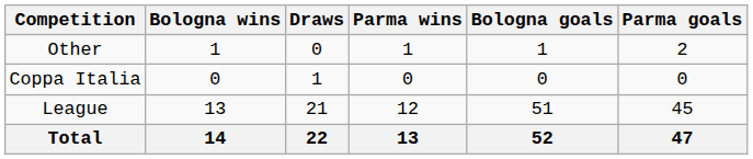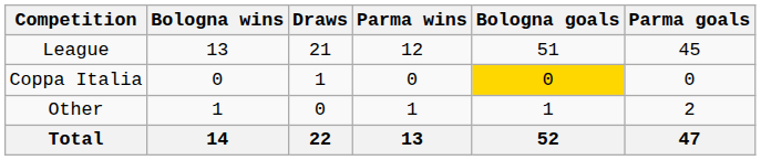rows swapped: League <-> Other
Coppa Italia | Bologna goals: no background -> gold background
